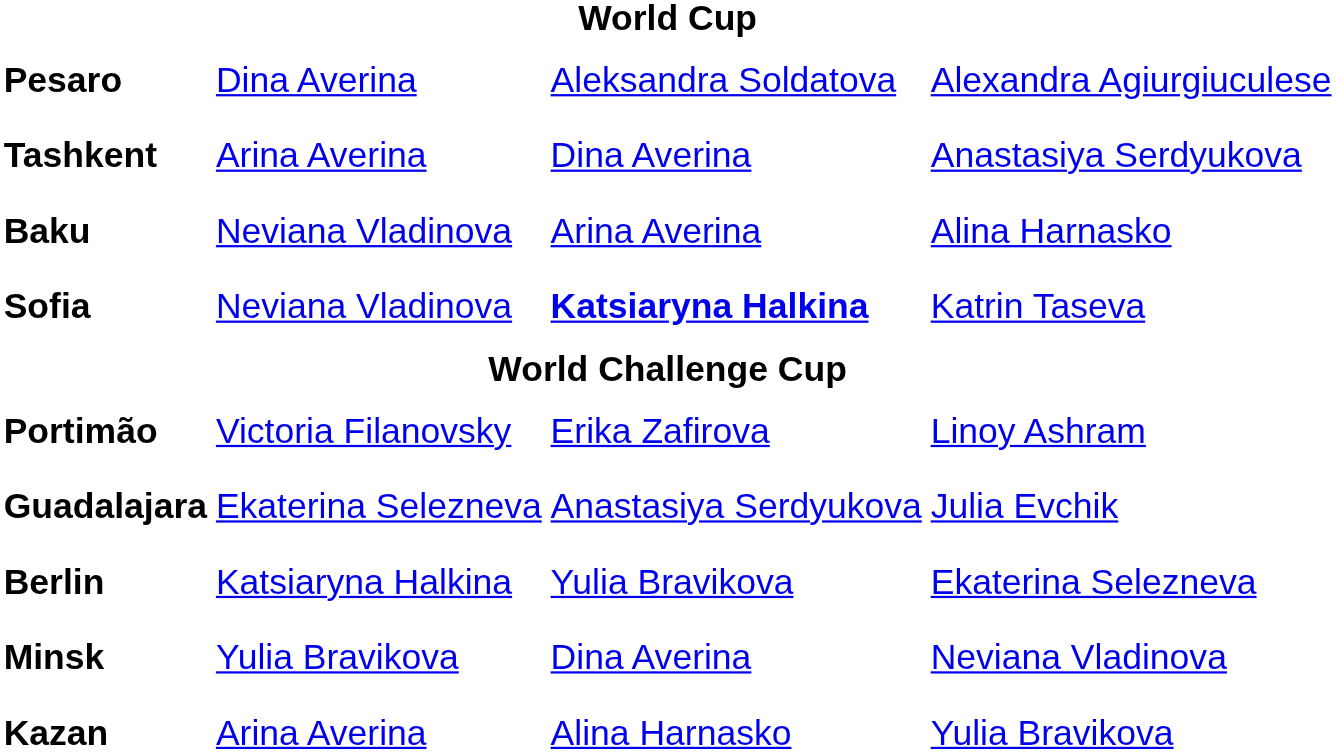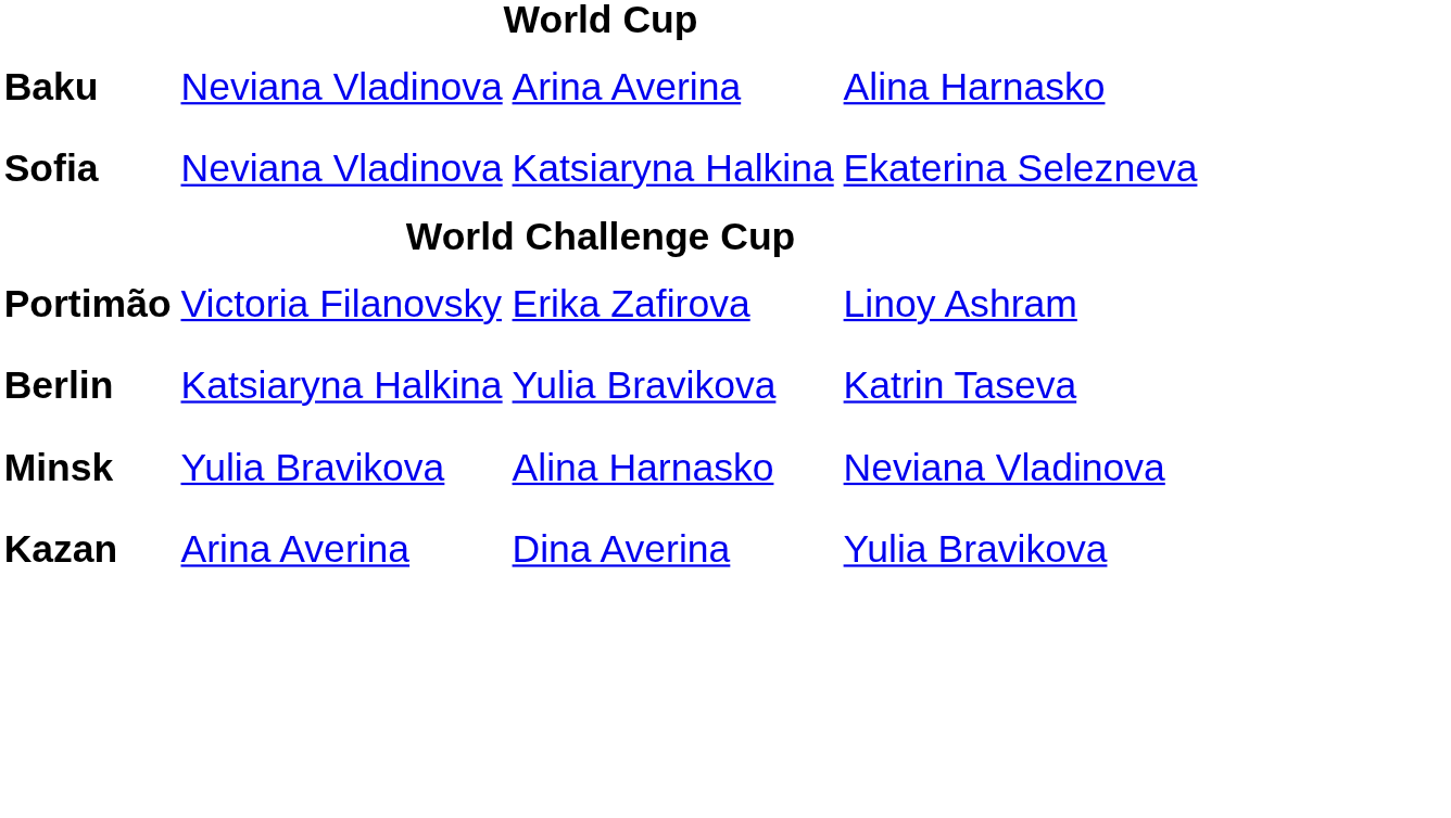- row: Pesaro | Dina Averina | Aleksandra Soldatova | Alexandra Agiurgiuculese
- row: Tashkent | Arina Averina | Dina Averina | Anastasiya Serdyukova
Sofia | column 3: bold -> normal
Sofia | column 4: Katrin Taseva -> Ekaterina Selezneva
- row: Guadalajara | Ekaterina Selezneva | Anastasiya Serdyukova | Julia Evchik
Berlin | column 4: Ekaterina Selezneva -> Katrin Taseva
Minsk | column 3: Dina Averina -> Alina Harnasko
Kazan | column 3: Alina Harnasko -> Dina Averina
